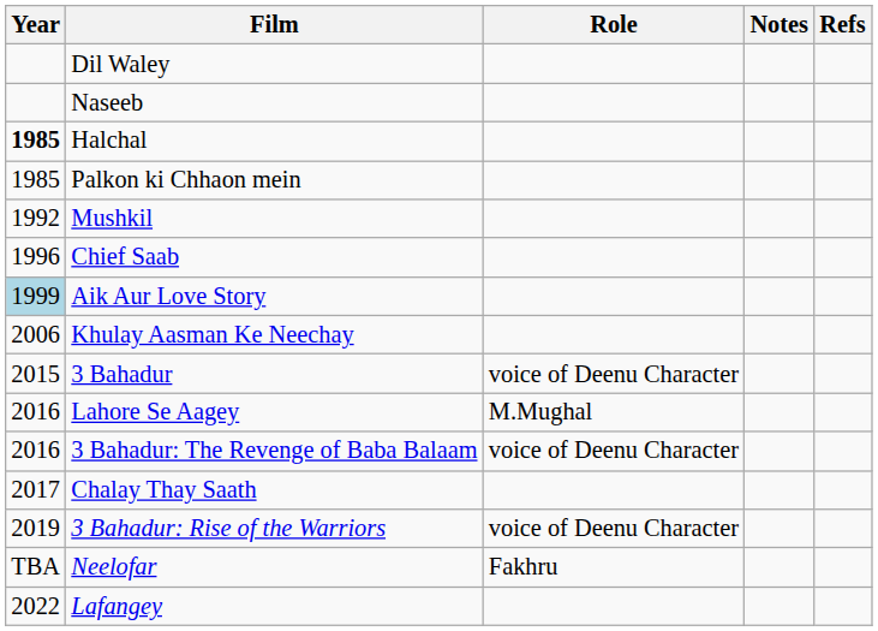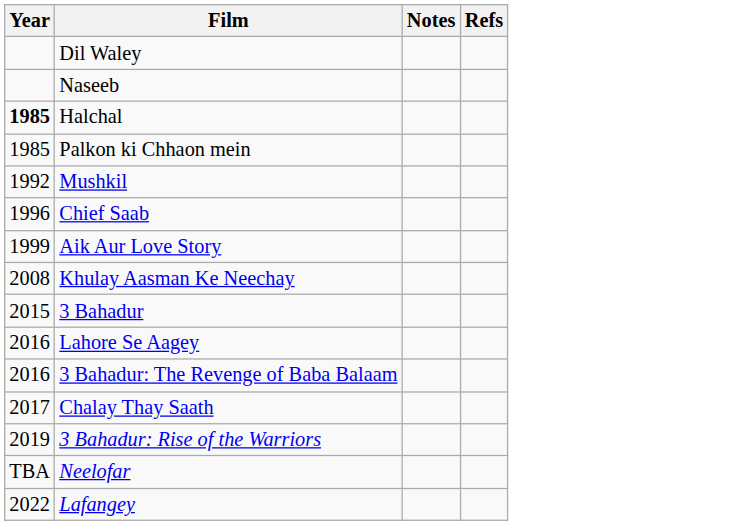- column: Role | voice of Deenu Character | M.Mughal | voice of Deenu Character | voice of Deenu Character | Fakhru
Aik Aur Love Story | Year: lightblue background -> no background
Khulay Aasman Ke Neechay | Year: 2006 -> 2008
